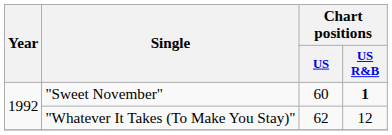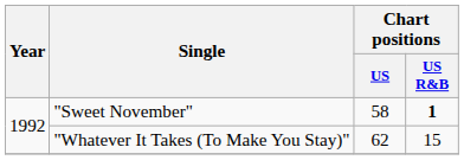"Sweet November" | Chart positions / US: 60 -> 58
"Whatever It Takes (To Make You Stay)" | Chart positions / US R&B: 12 -> 15
